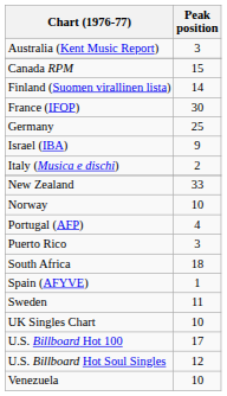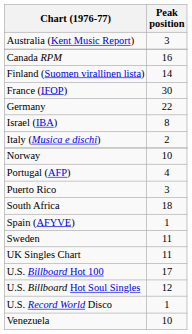Canada RPM | Peak position: 15 -> 16
Germany | Peak position: 25 -> 22
Israel (IBA) | Peak position: 9 -> 8
- row: New Zealand | 33
UK Singles Chart | Peak position: 10 -> 11
+ row: U.S. Record World Disco | 1
